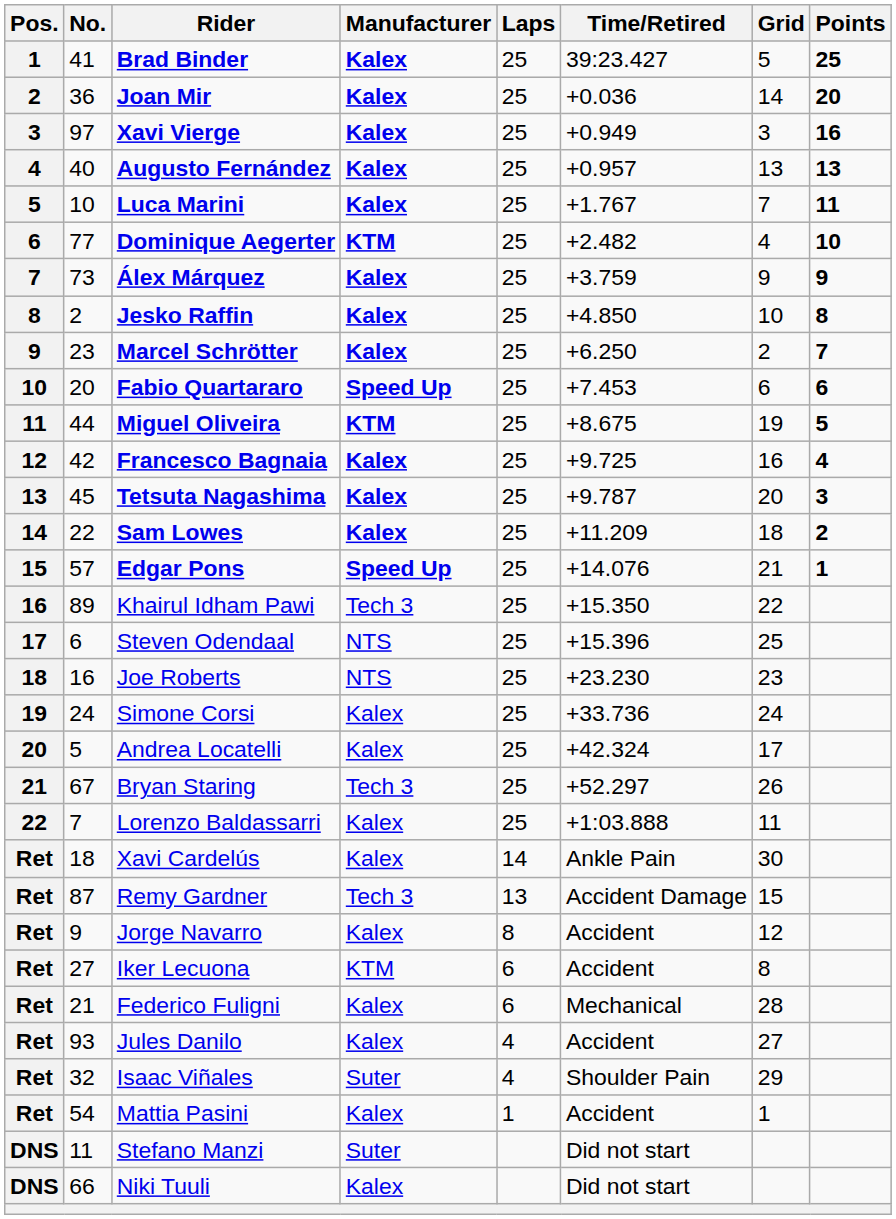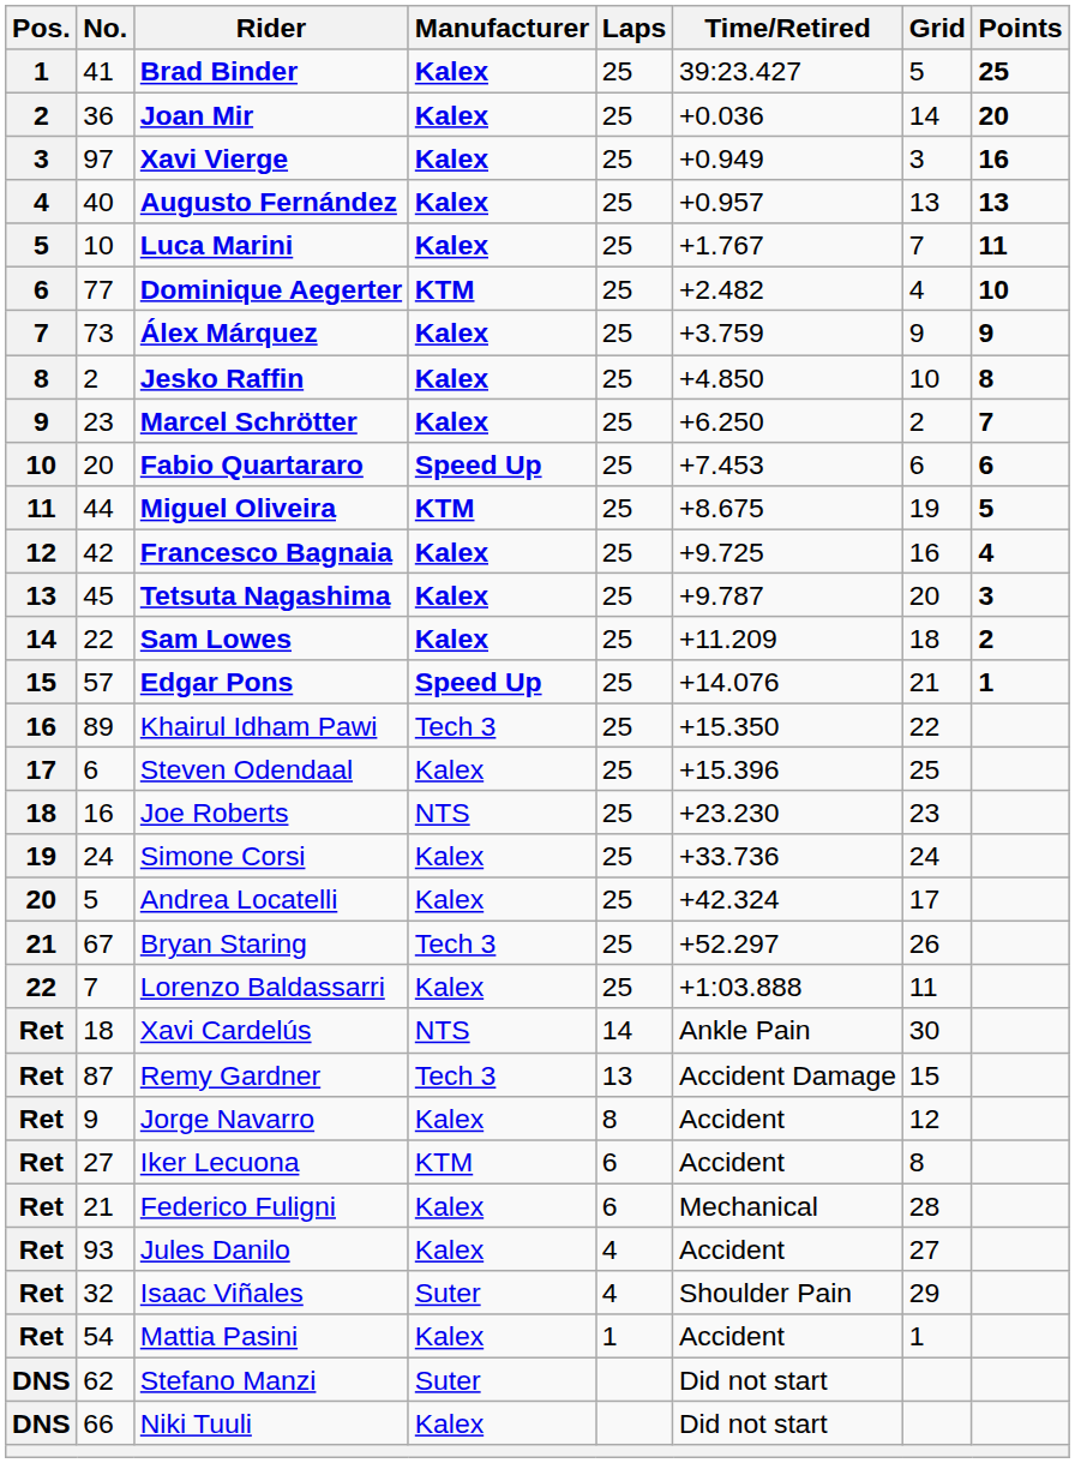Steven Odendaal | Manufacturer: NTS -> Kalex
Xavi Cardelús | Manufacturer: Kalex -> NTS
Stefano Manzi | No.: 11 -> 62
